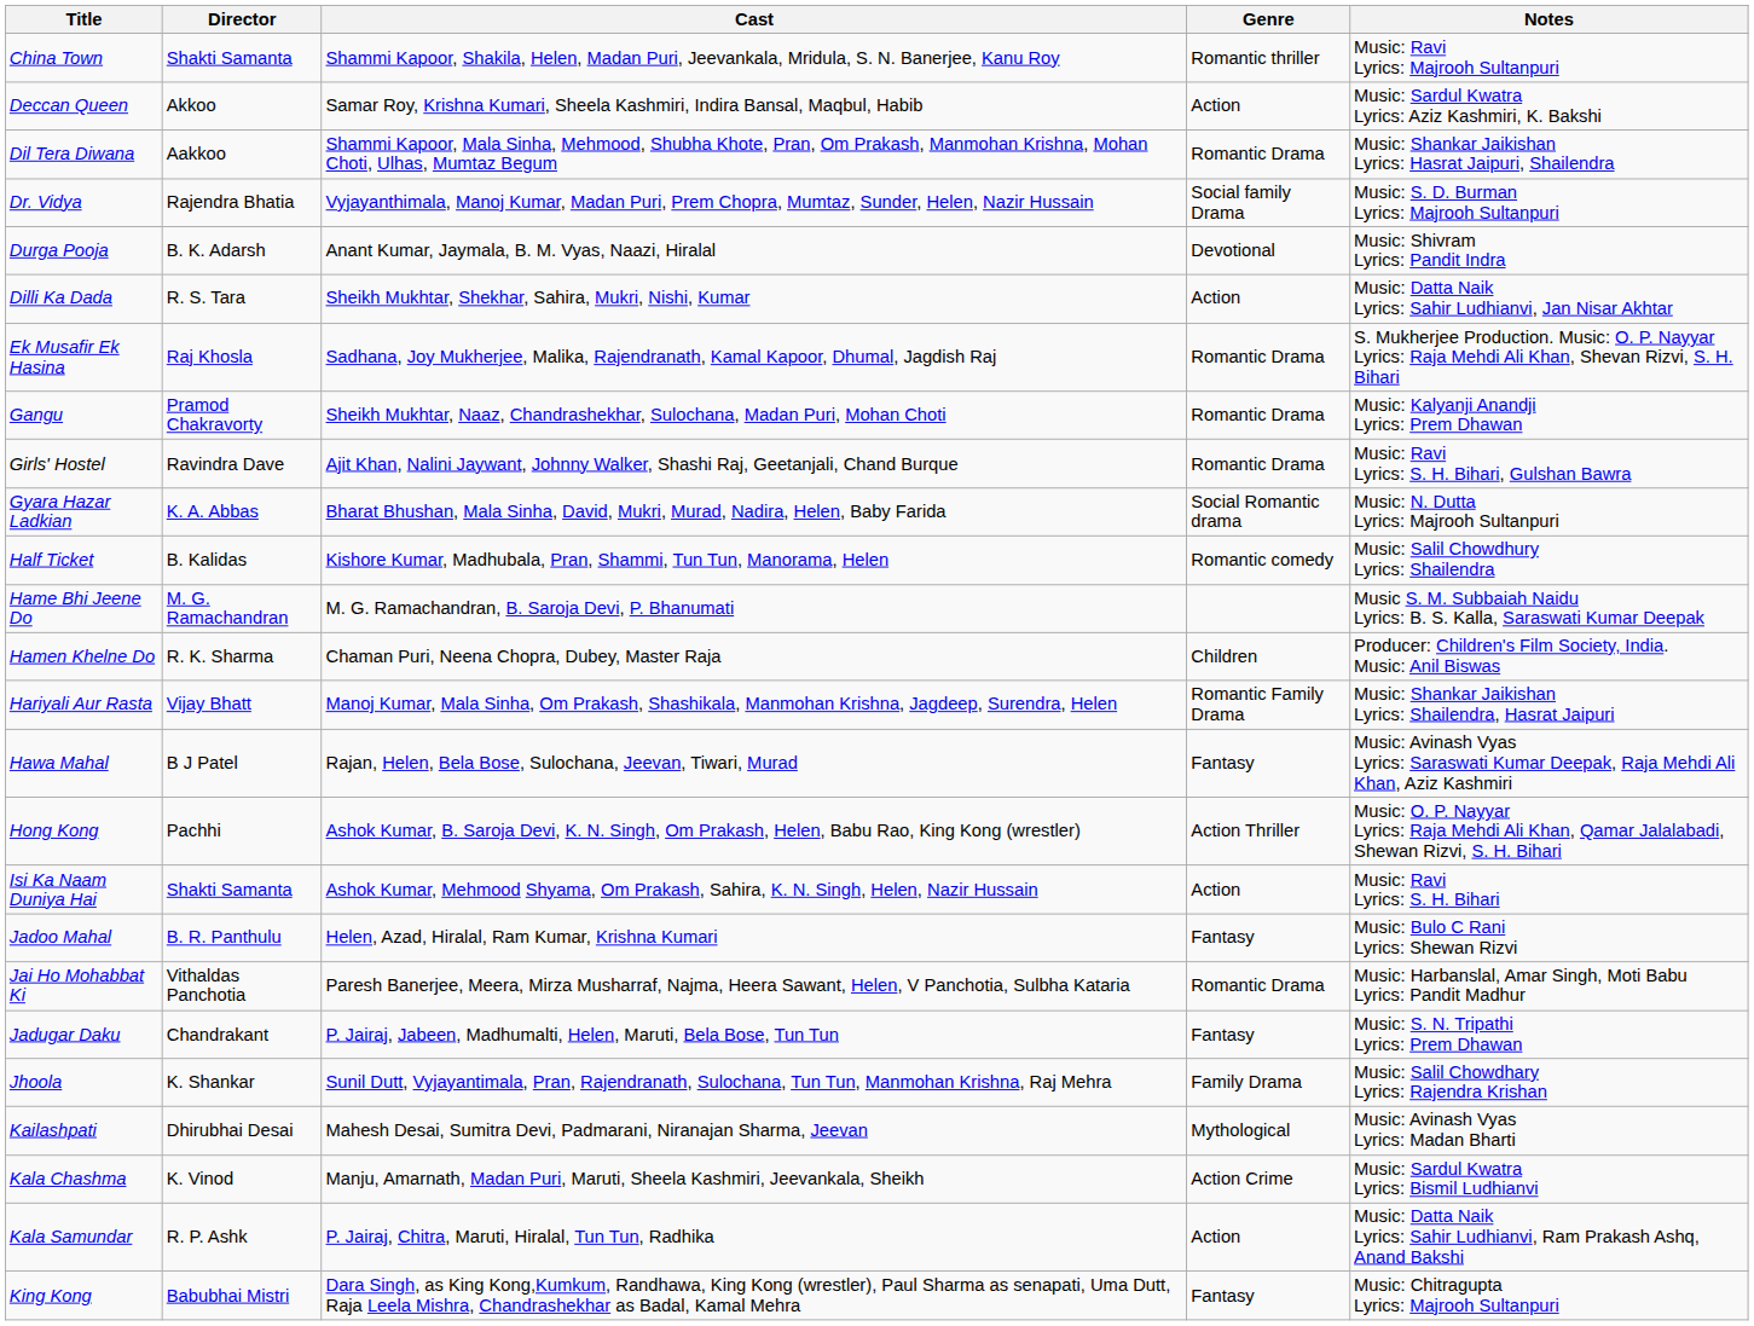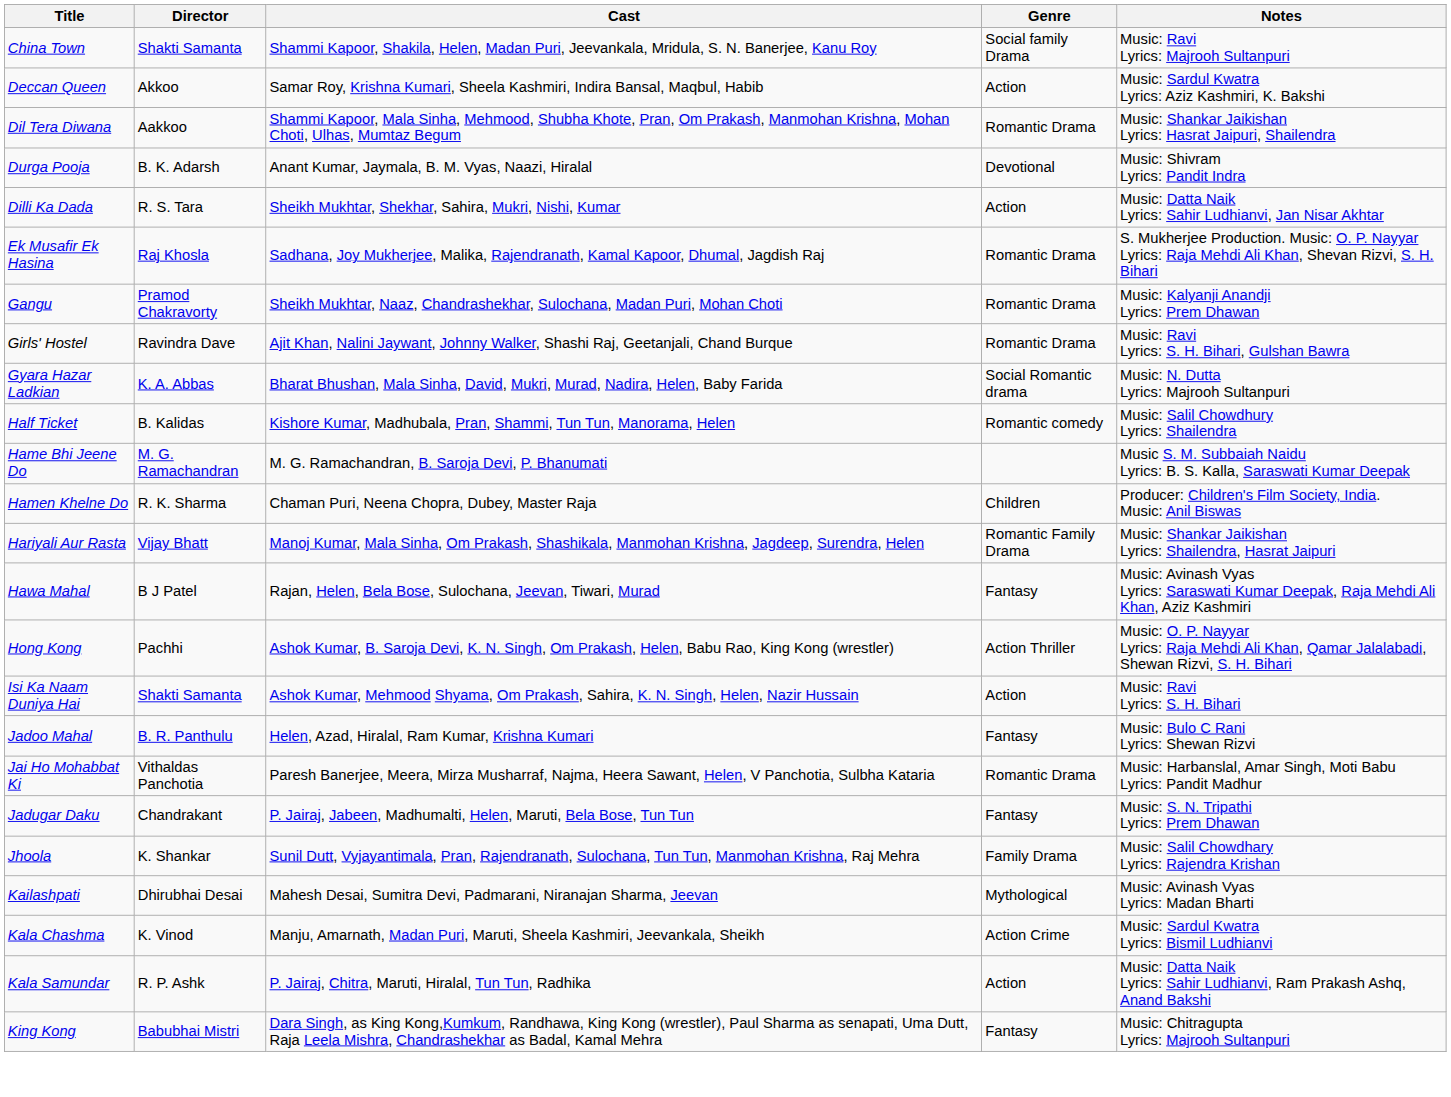China Town | Genre: Romantic thriller -> Social family Drama
- row: Dr. Vidya | Rajendra Bhatia | Vyjayanthimala, Manoj Kumar, Madan Puri, Prem Chopra, Mumtaz, Sunder, Helen, Nazir Hussain | Social family Drama | Music: S. D. Burman Lyrics: Majrooh Sultanpuri
